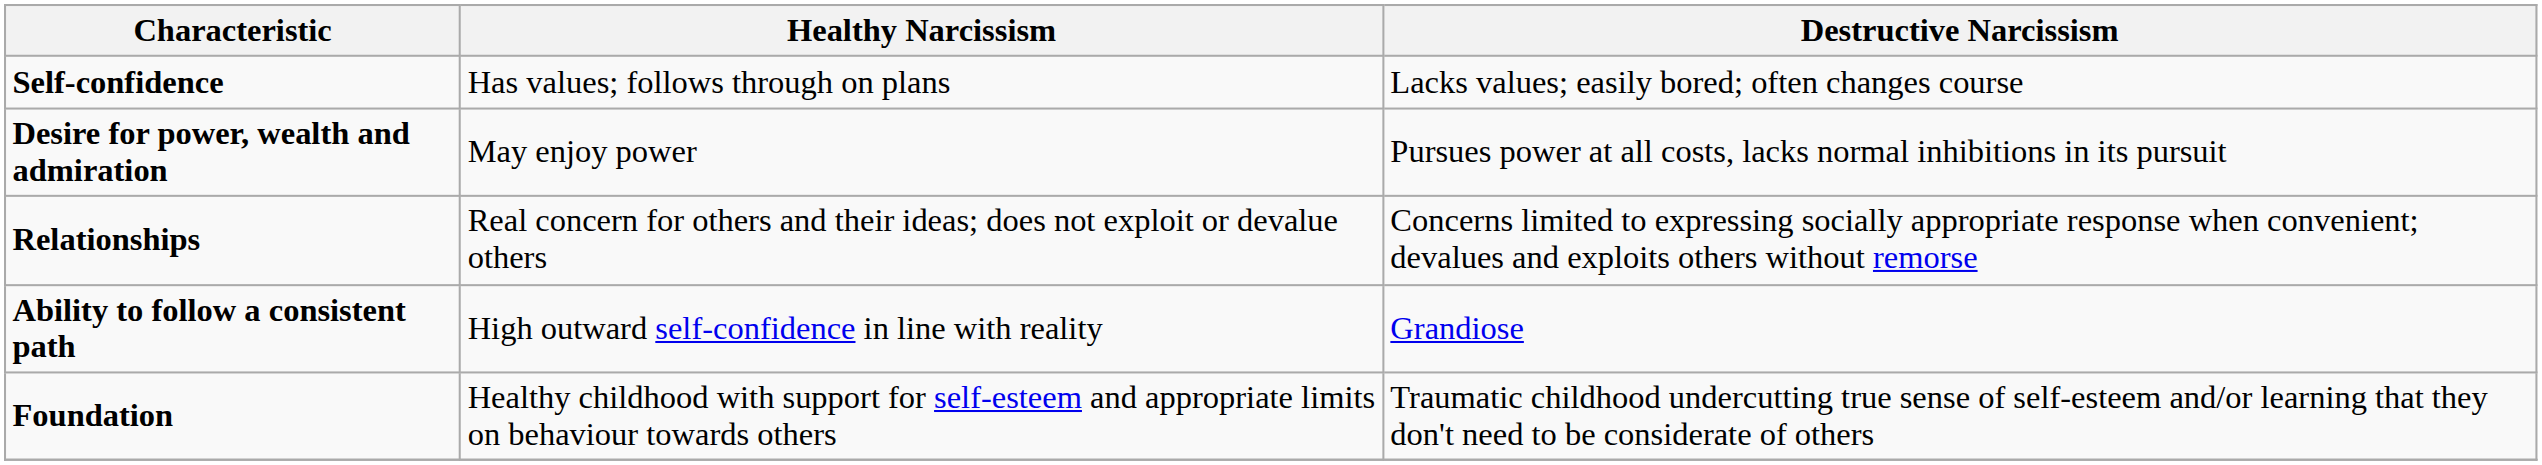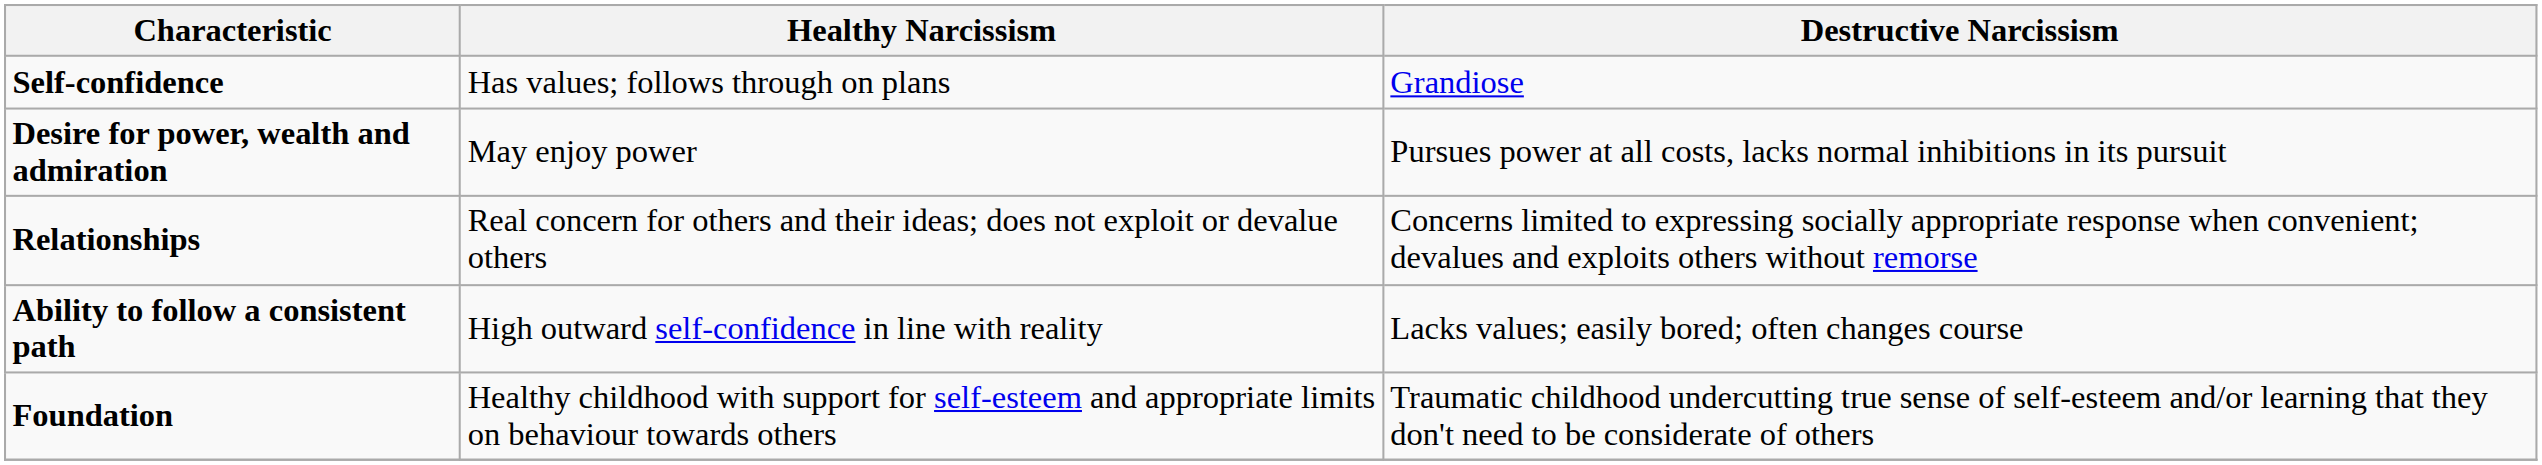Self-confidence | Destructive Narcissism: Lacks values; easily bored; often changes course -> Grandiose
Ability to follow a consistent path | Destructive Narcissism: Grandiose -> Lacks values; easily bored; often changes course
